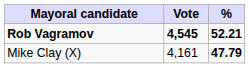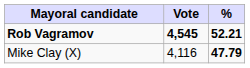Mike Clay (X) | Vote: 4,161 -> 4,116
